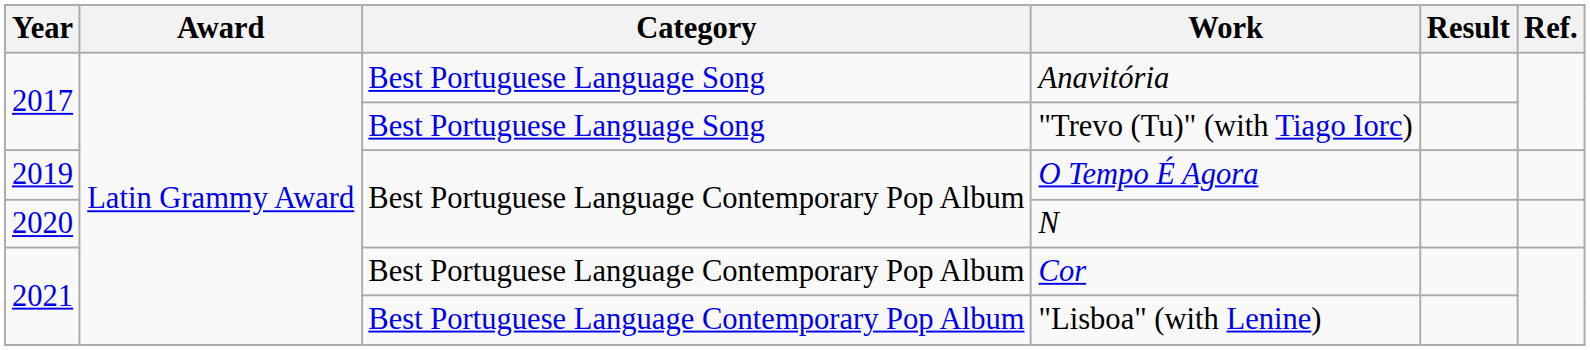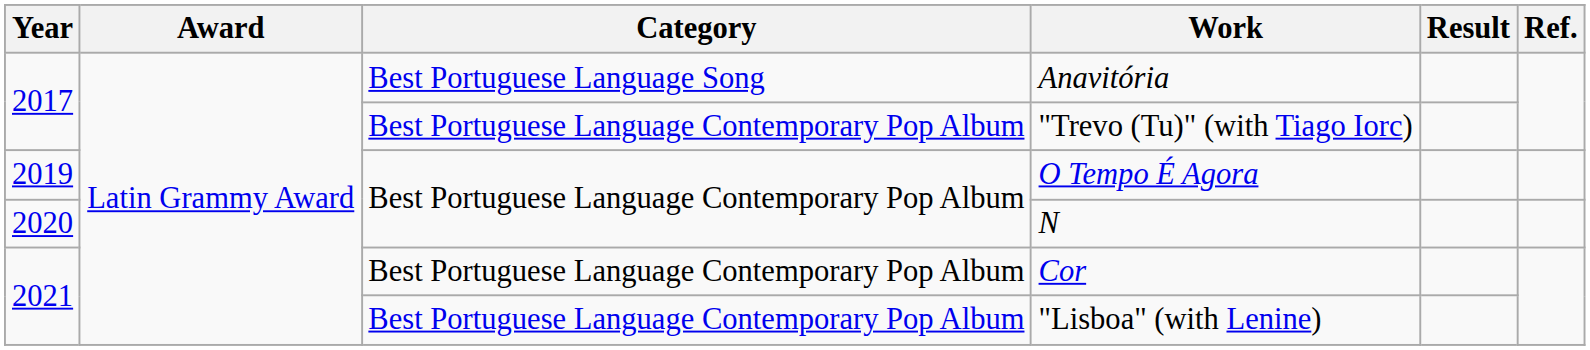"Trevo (Tu)" (with Tiago Iorc) | Category: Best Portuguese Language Song -> Best Portuguese Language Contemporary Pop Album
